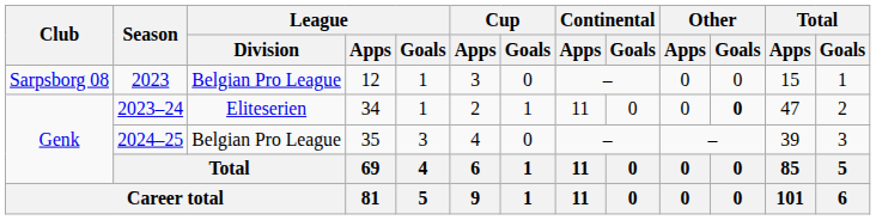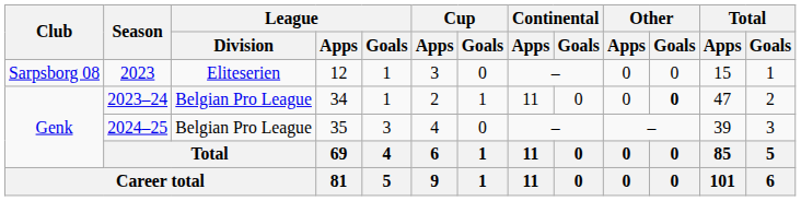2023 | League / Division: Belgian Pro League -> Eliteserien
2023–24 | League / Division: Eliteserien -> Belgian Pro League
